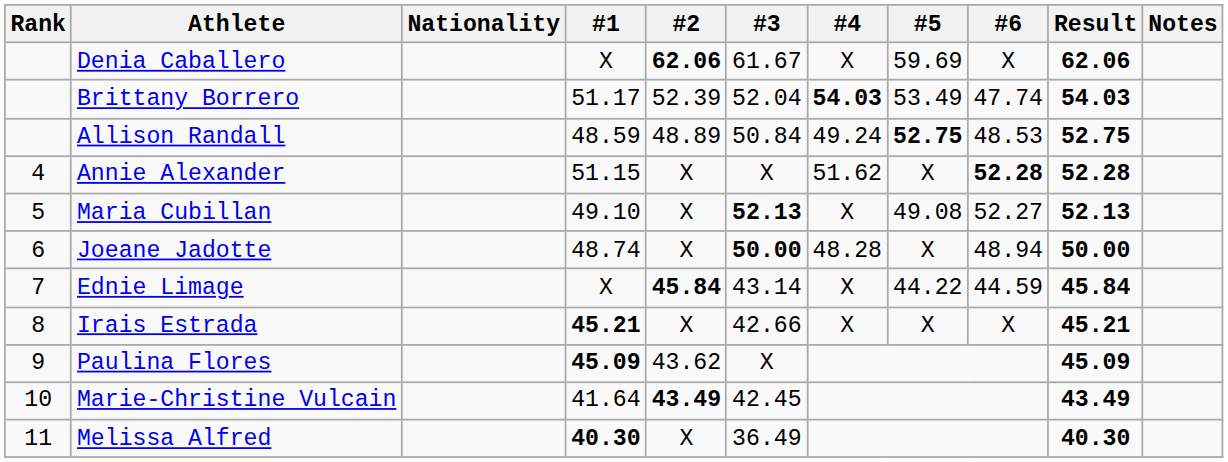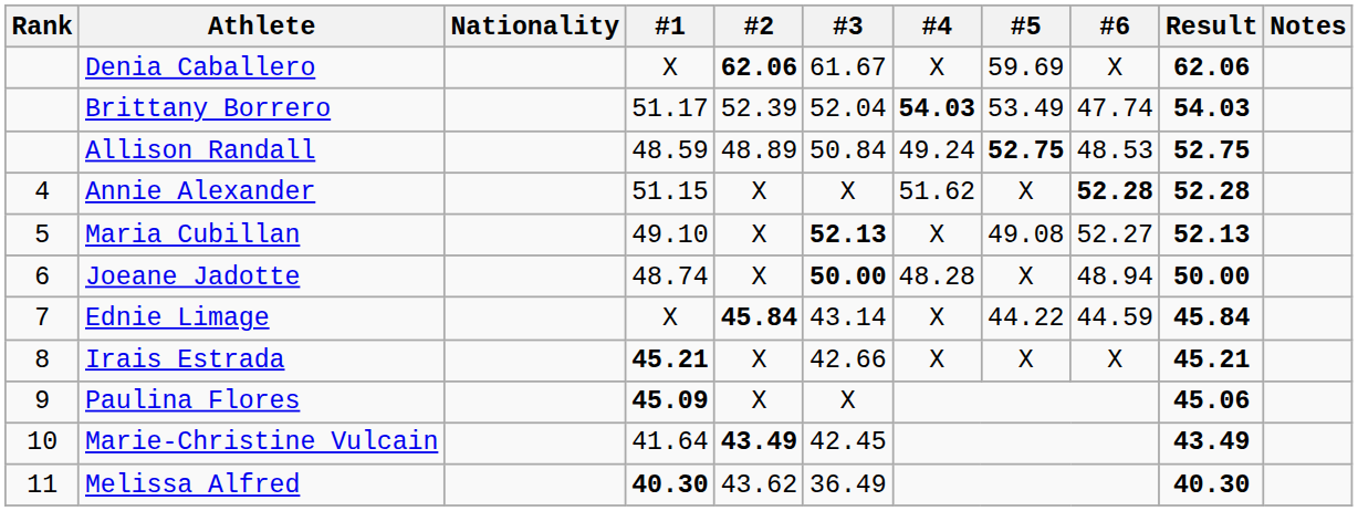Paulina Flores | #2: 43.62 -> X
Paulina Flores | Result: 45.09 -> 45.06
Melissa Alfred | #2: X -> 43.62
